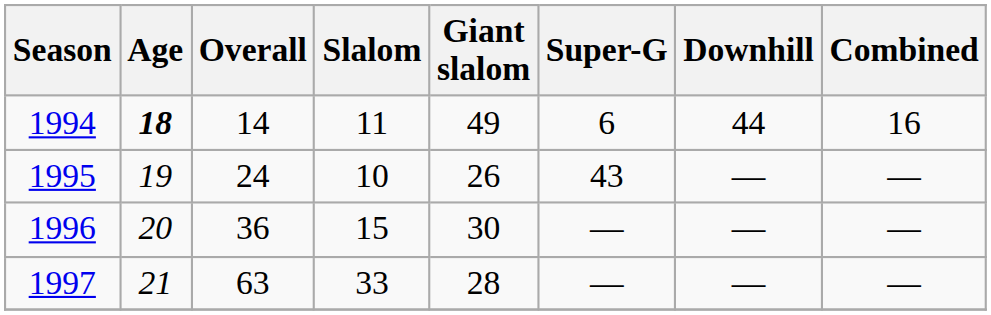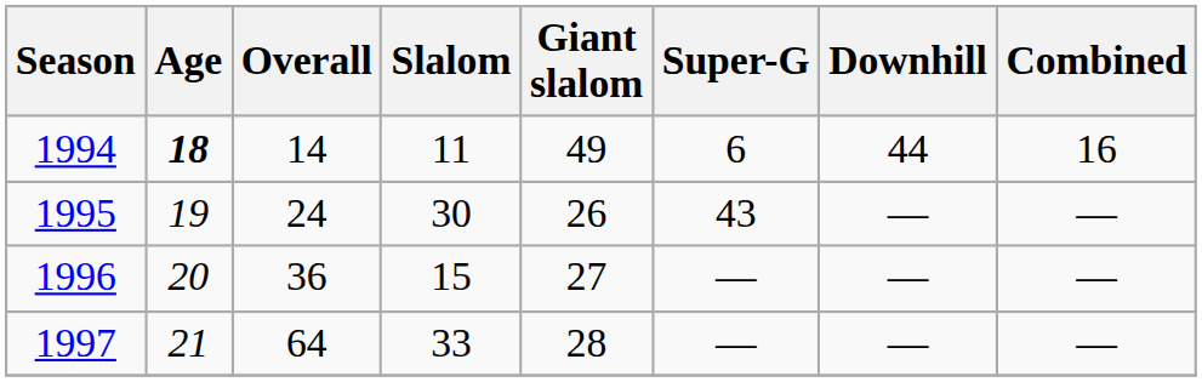1995 | Slalom: 10 -> 30
1996 | Giant slalom: 30 -> 27
1997 | Overall: 63 -> 64
